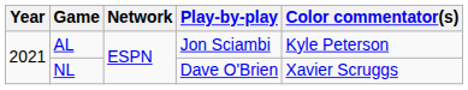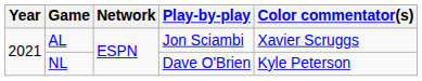AL | Color commentator(s): Kyle Peterson -> Xavier Scruggs
NL | Color commentator(s): Xavier Scruggs -> Kyle Peterson
